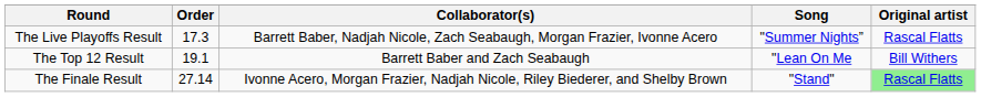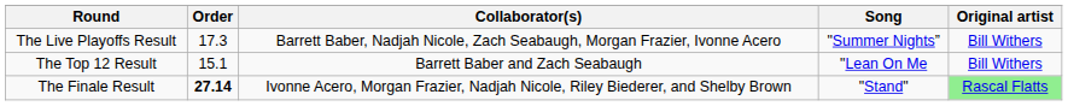The Live Playoffs Result | Original artist: Rascal Flatts -> Bill Withers
The Top 12 Result | Order: 19.1 -> 15.1
The Finale Result | Order: normal -> bold
